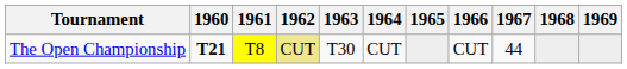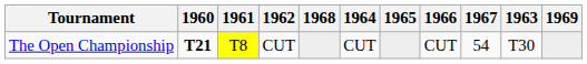columns swapped: 1963 <-> 1968
The Open Championship | 1962: khaki background -> no background
The Open Championship | 1967: 44 -> 54
